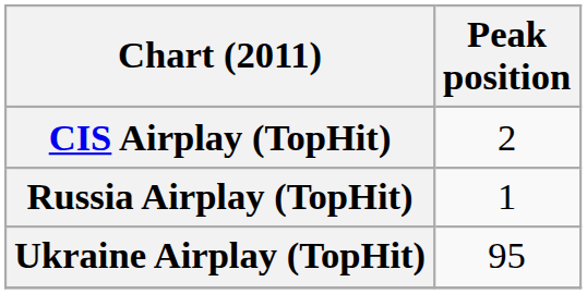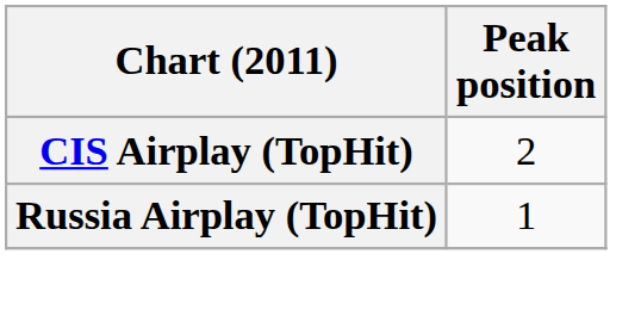- row: Ukraine Airplay (TopHit) | 95
